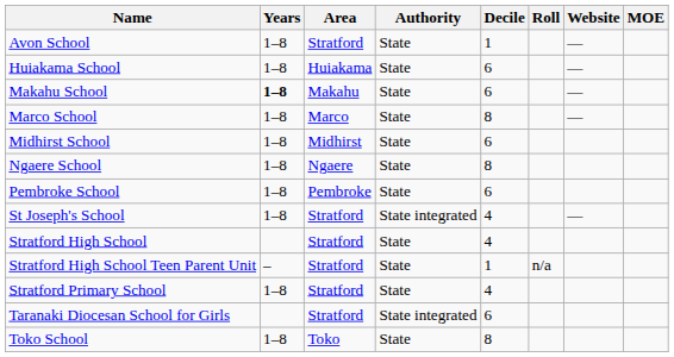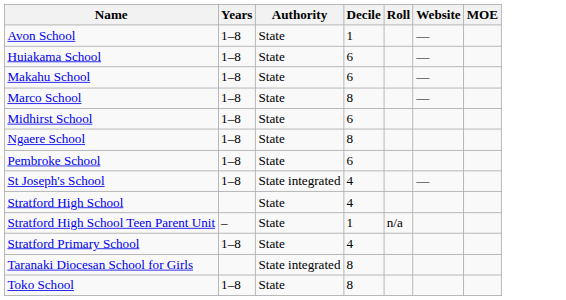- column: Area | Stratford | Huiakama | Makahu | Marco | Midhirst | Ngaere | Pembroke | Stratford | Stratford | Stratford | Stratford | Stratford | Toko
Makahu School | Years: bold -> normal
Taranaki Diocesan School for Girls | Decile: 6 -> 8
